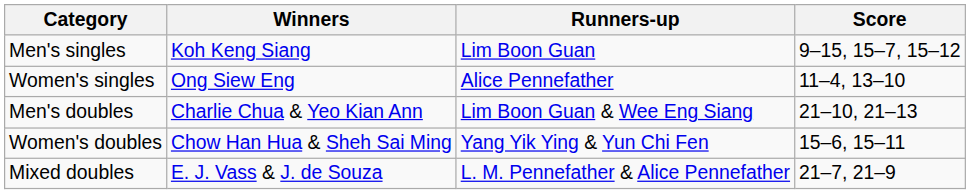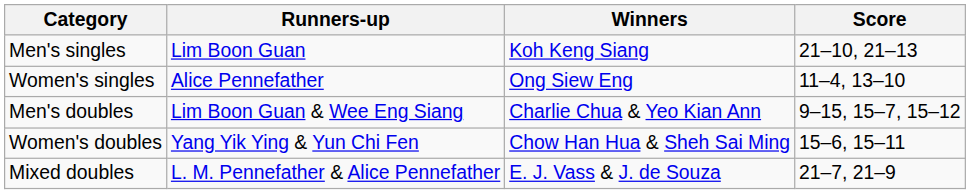columns swapped: Winners <-> Runners-up
Men's singles | Score: 9–15, 15–7, 15–12 -> 21–10, 21–13
Men's doubles | Score: 21–10, 21–13 -> 9–15, 15–7, 15–12
